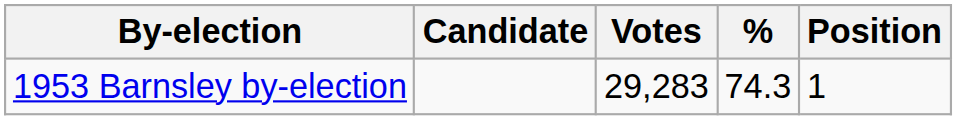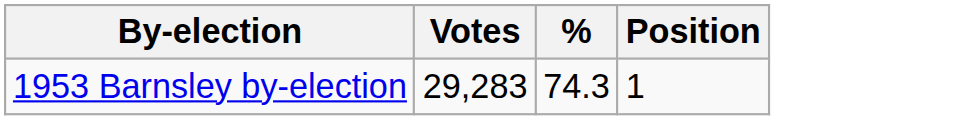- column: Candidate
